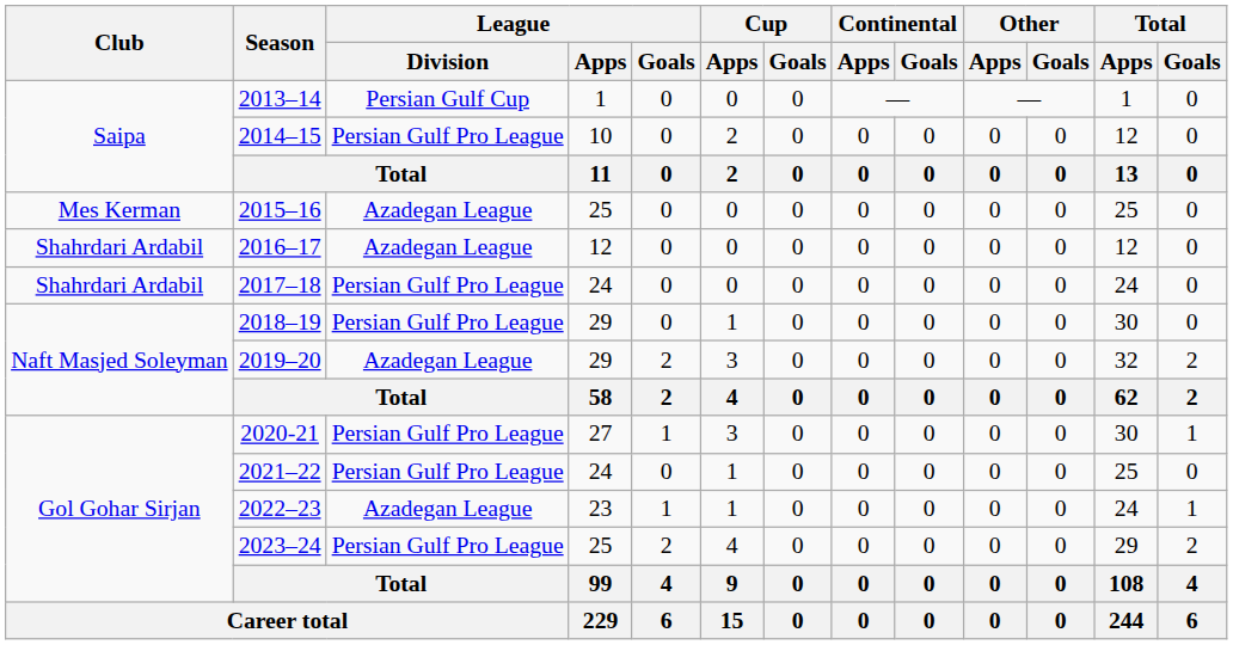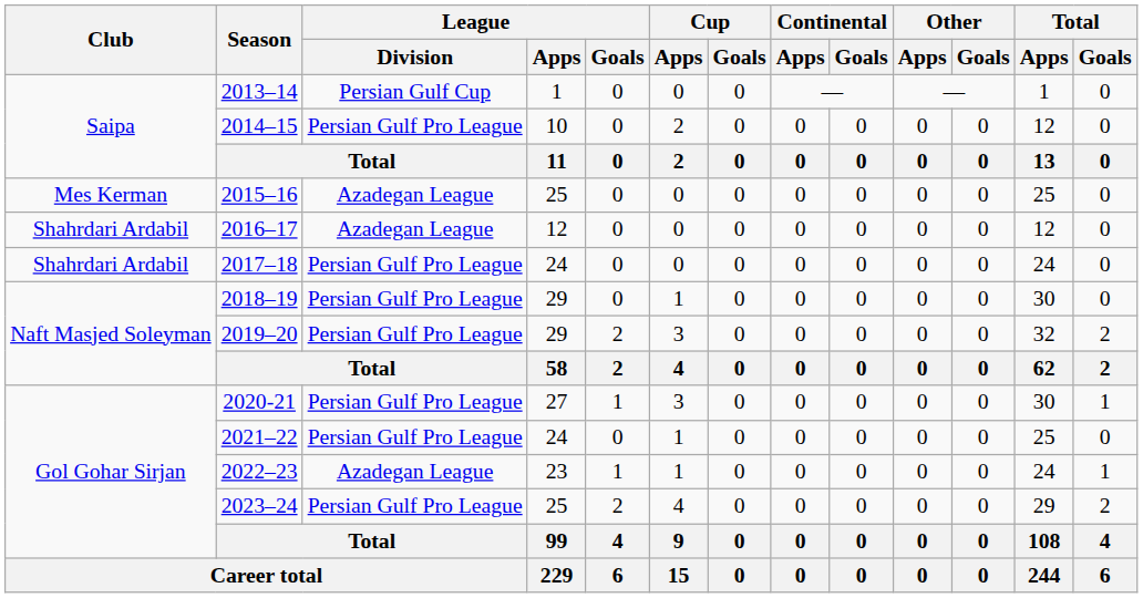2019–20 | League / Division: Azadegan League -> Persian Gulf Pro League
